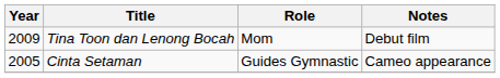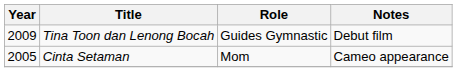Tina Toon dan Lenong Bocah | Role: Mom -> Guides Gymnastic
Cinta Setaman | Role: Guides Gymnastic -> Mom
